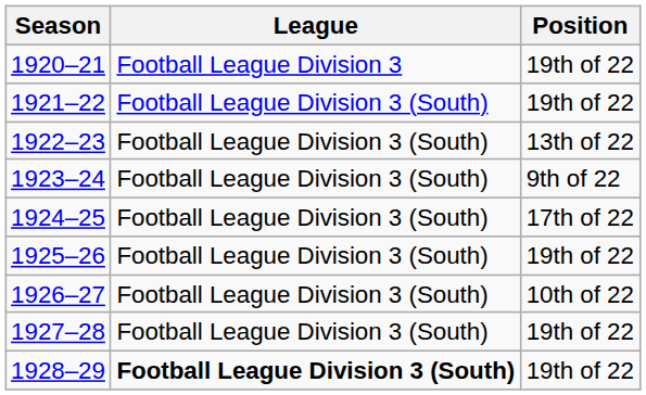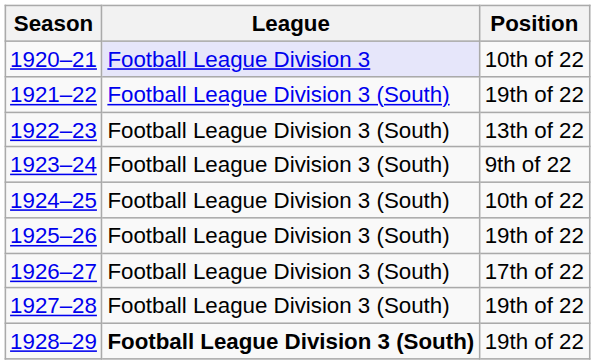1920–21 | League: no background -> lavender background
1920–21 | Position: 19th of 22 -> 10th of 22
1924–25 | Position: 17th of 22 -> 10th of 22
1926–27 | Position: 10th of 22 -> 17th of 22
